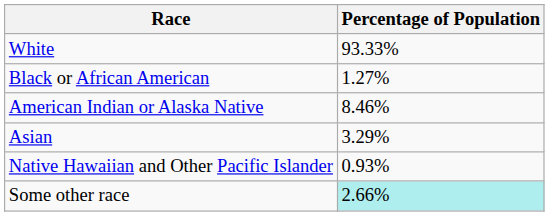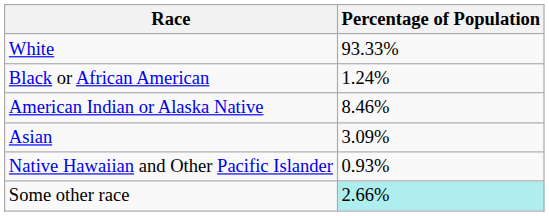Black or African American | Percentage of Population: 1.27% -> 1.24%
Asian | Percentage of Population: 3.29% -> 3.09%
